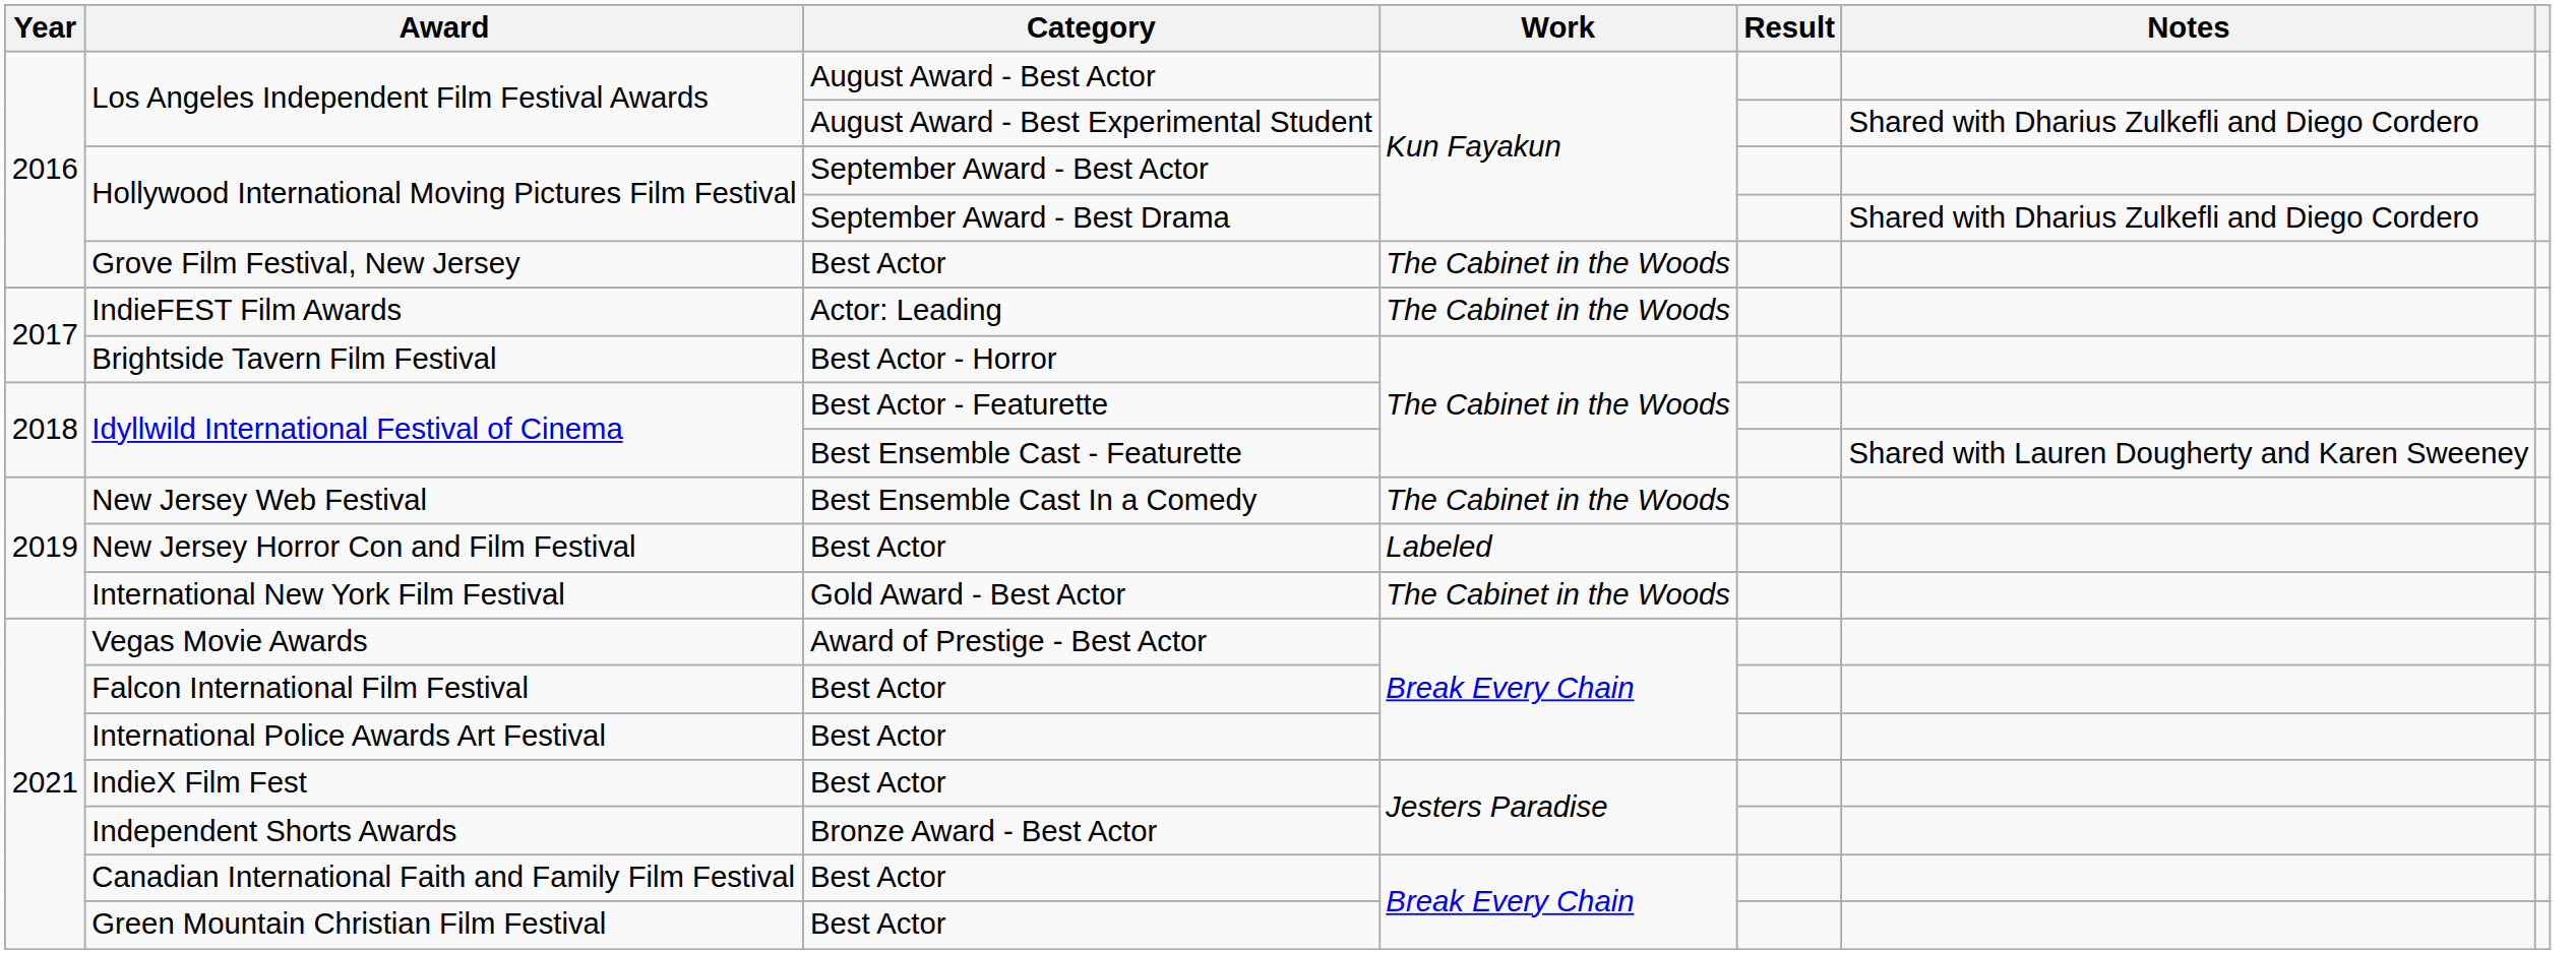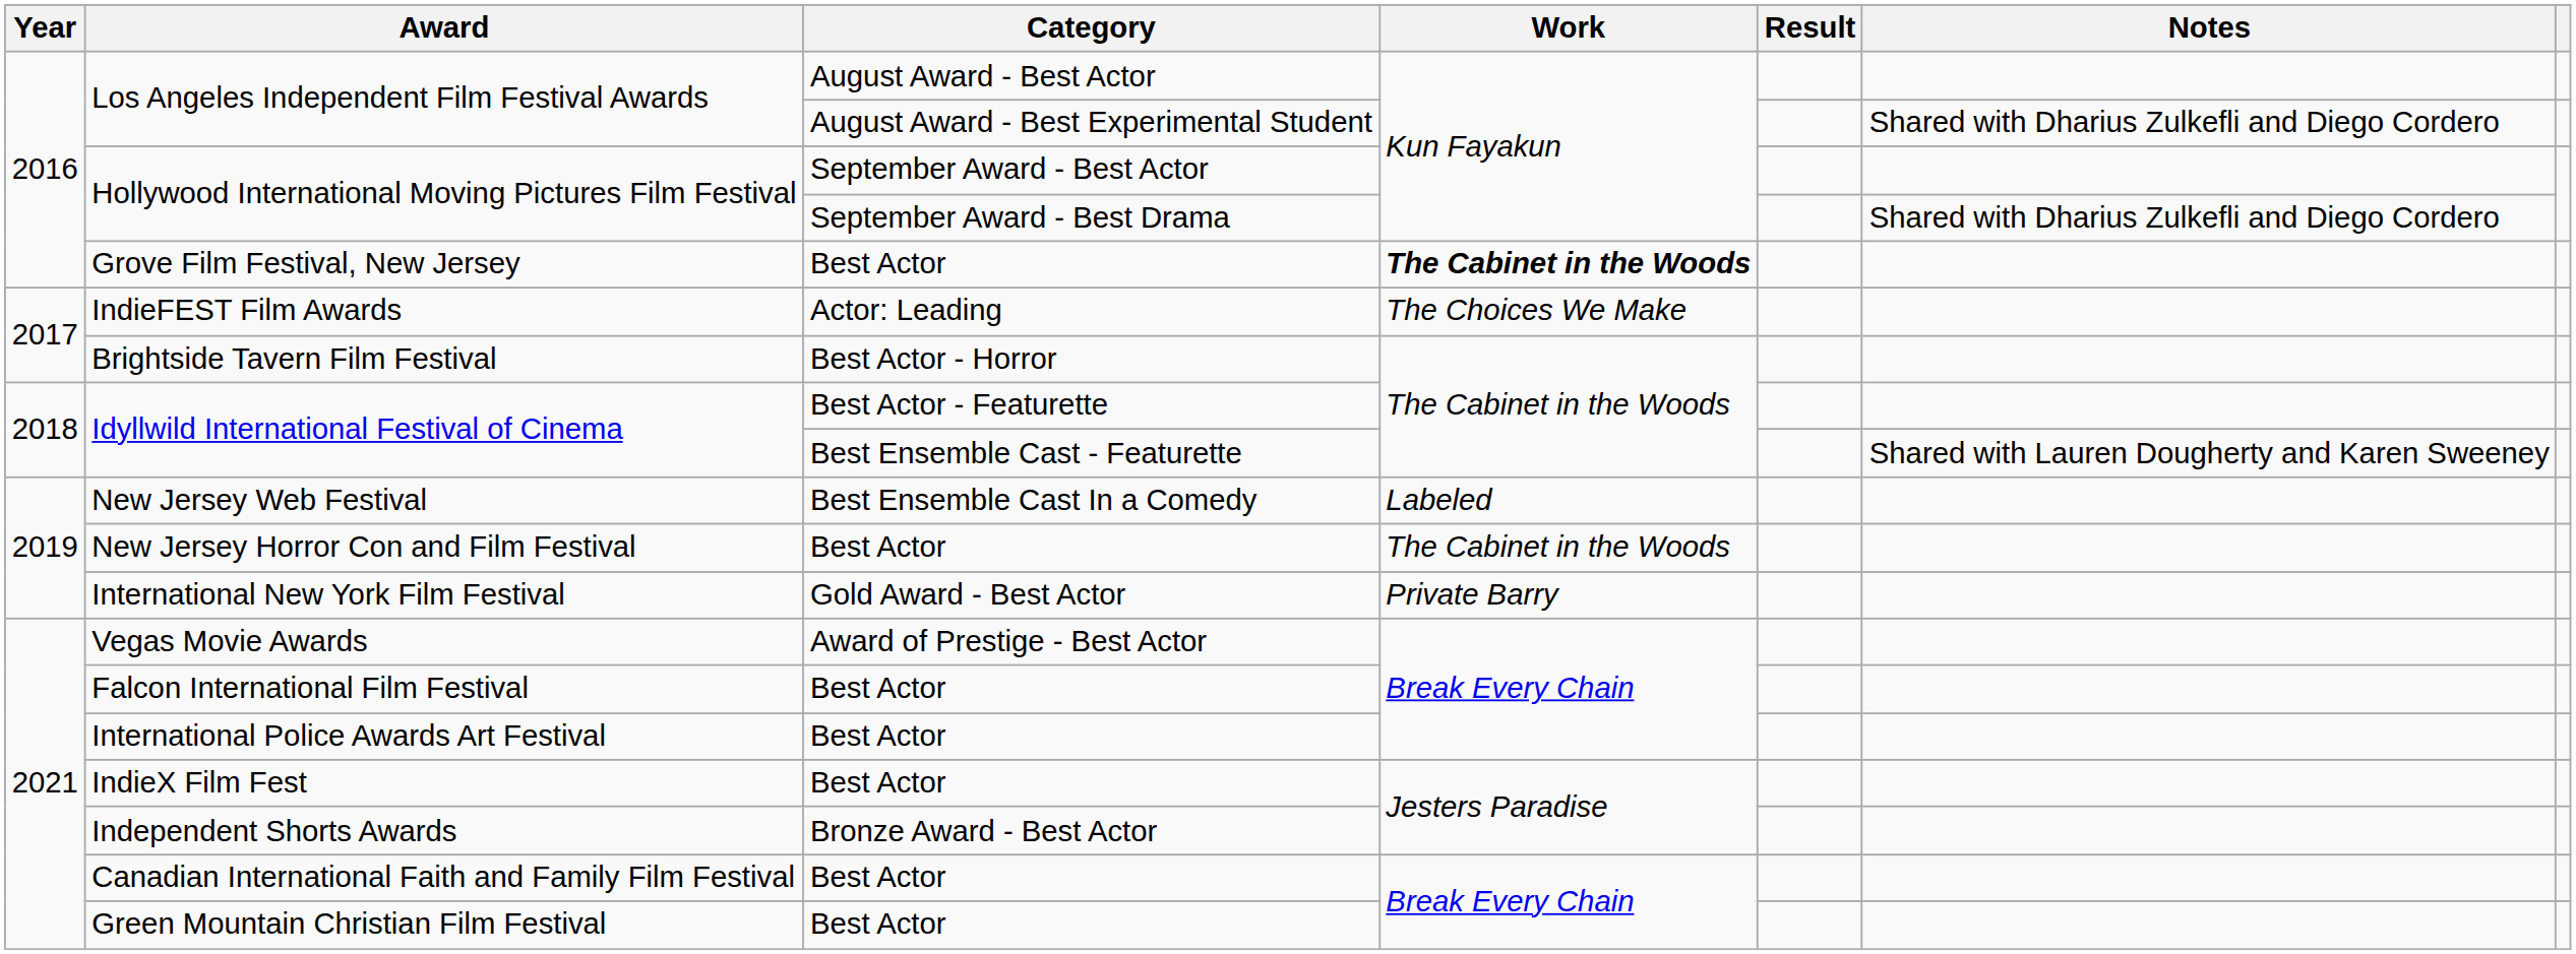Grove Film Festival, New Jersey | Work: normal -> bold
IndieFEST Film Awards | Work: The Cabinet in the Woods -> The Choices We Make
New Jersey Web Festival | Work: The Cabinet in the Woods -> Labeled
New Jersey Horror Con and Film Festival | Work: Labeled -> The Cabinet in the Woods
International New York Film Festival | Work: The Cabinet in the Woods -> Private Barry
